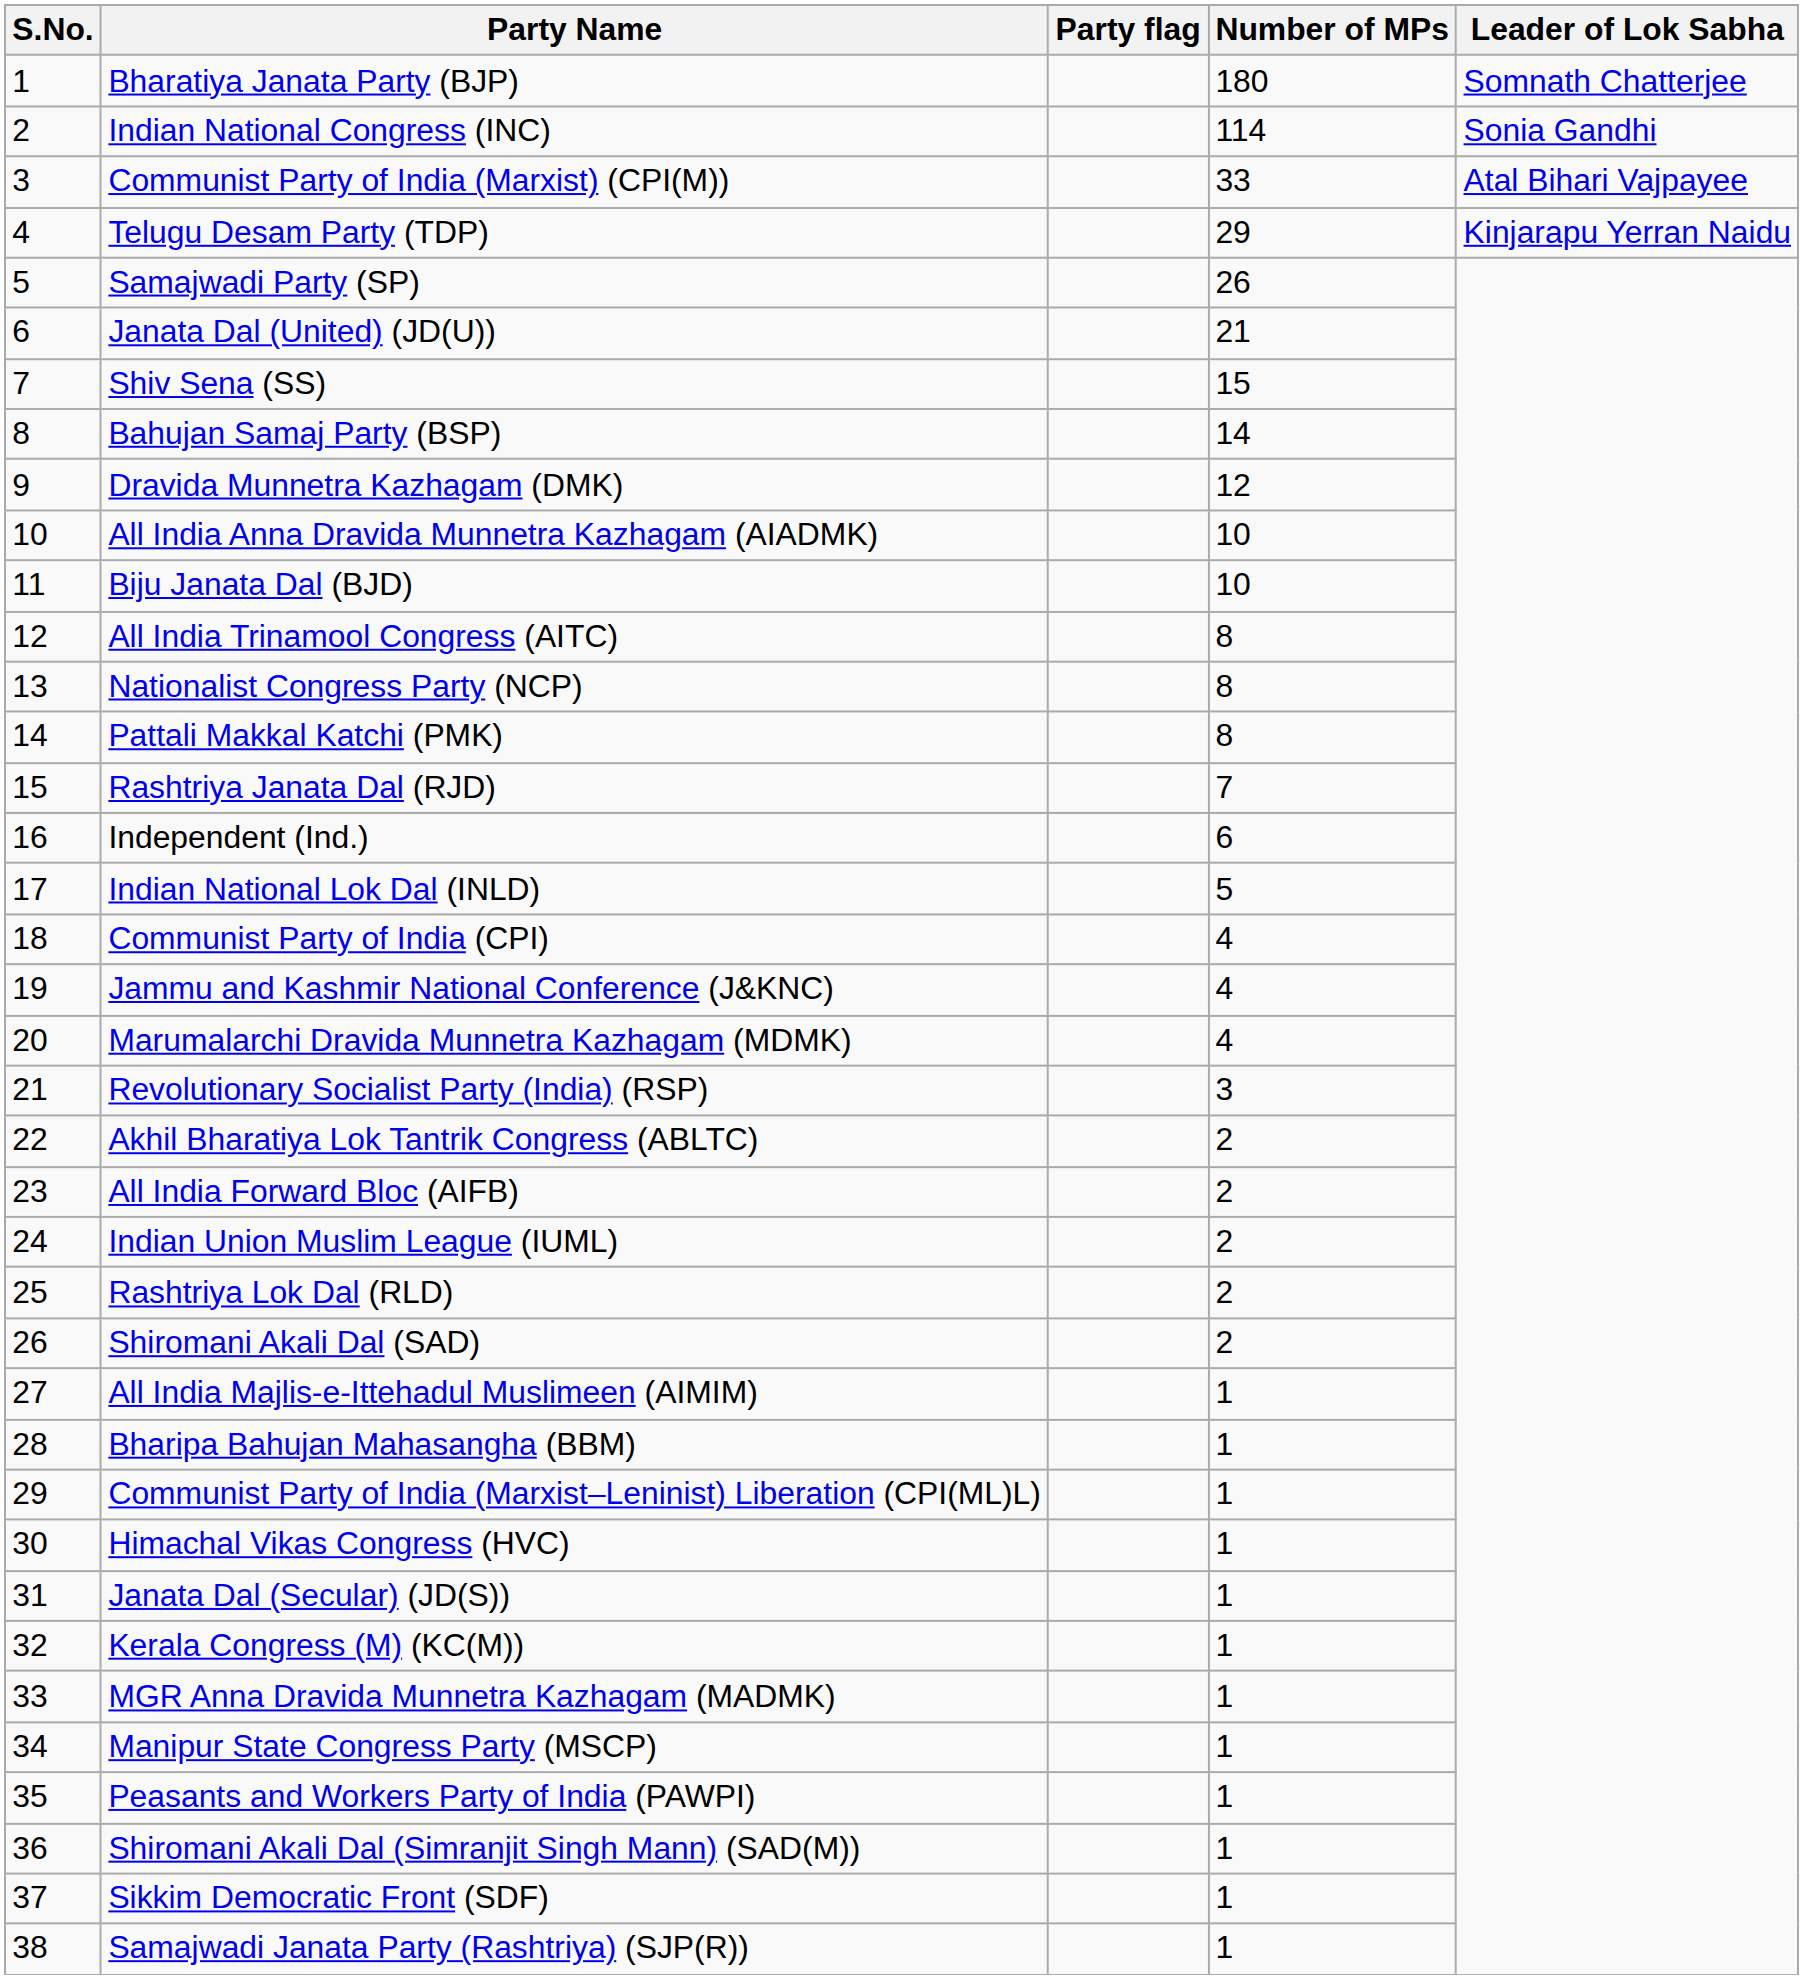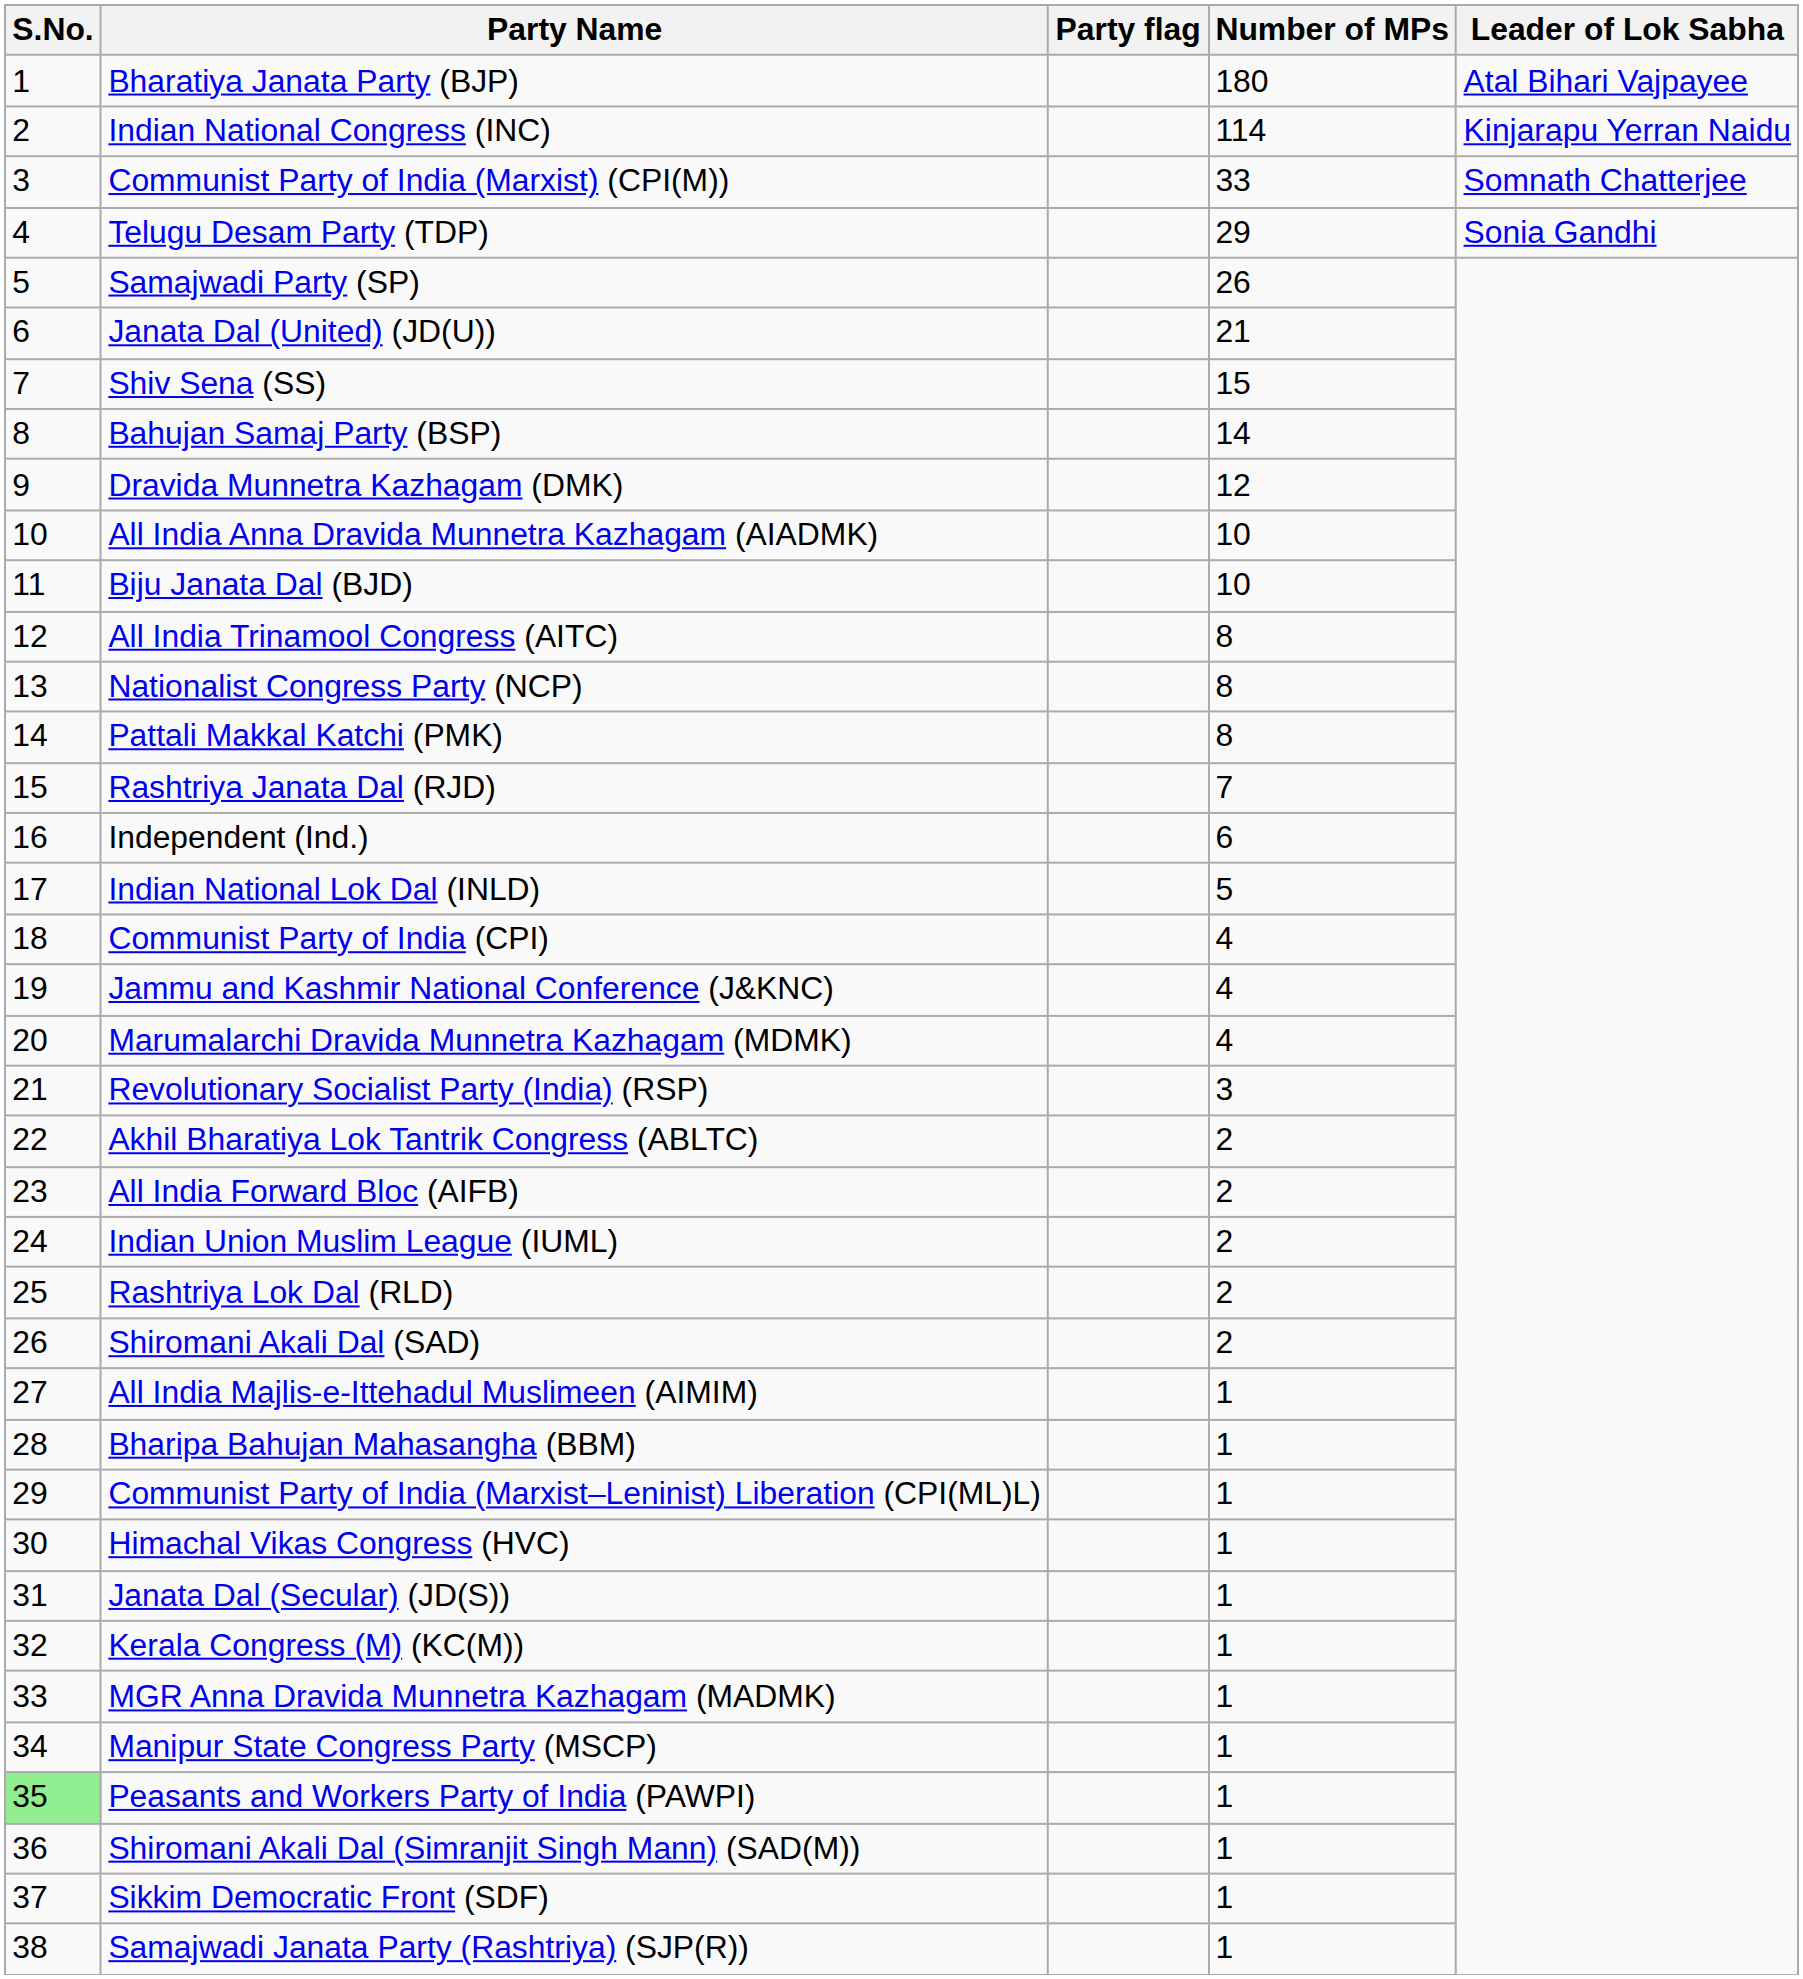Bharatiya Janata Party (BJP) | Leader of Lok Sabha: Somnath Chatterjee -> Atal Bihari Vajpayee
Indian National Congress (INC) | Leader of Lok Sabha: Sonia Gandhi -> Kinjarapu Yerran Naidu
Communist Party of India (Marxist) (CPI(M)) | Leader of Lok Sabha: Atal Bihari Vajpayee -> Somnath Chatterjee
Telugu Desam Party (TDP) | Leader of Lok Sabha: Kinjarapu Yerran Naidu -> Sonia Gandhi
Peasants and Workers Party of India (PAWPI) | S.No.: no background -> lightgreen background
